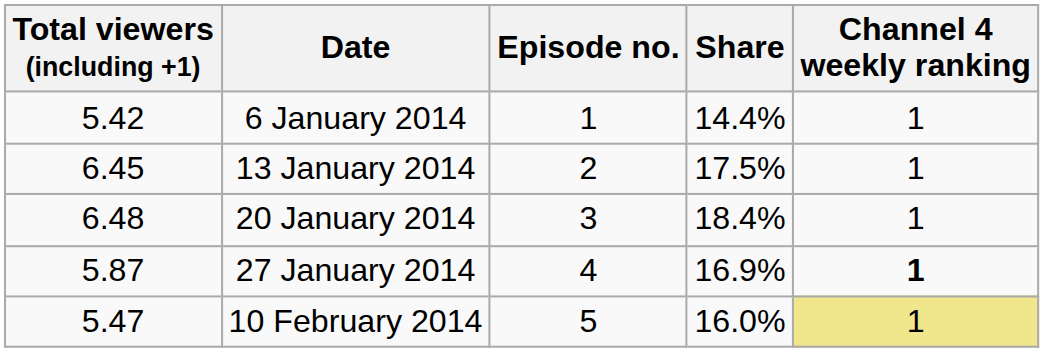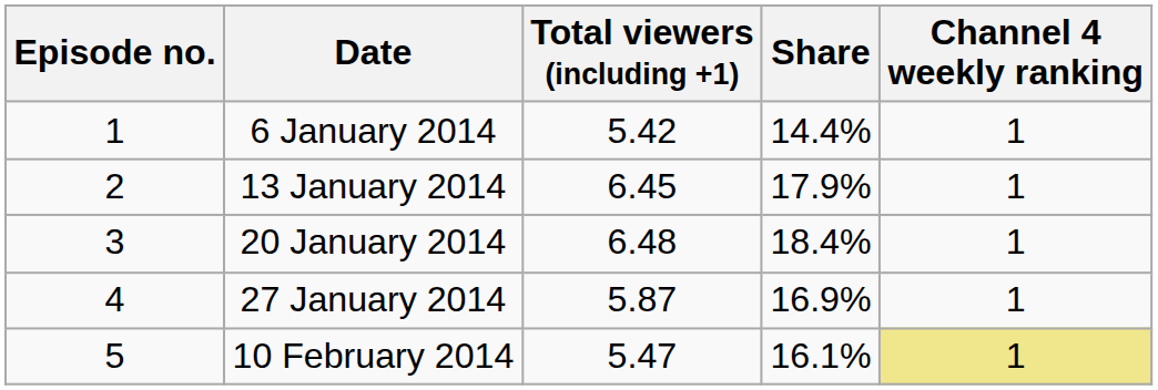columns swapped: Episode no. <-> Total viewers (including +1)
13 January 2014 | Share: 17.5% -> 17.9%
27 January 2014 | Channel 4 weekly ranking: bold -> normal
10 February 2014 | Share: 16.0% -> 16.1%
